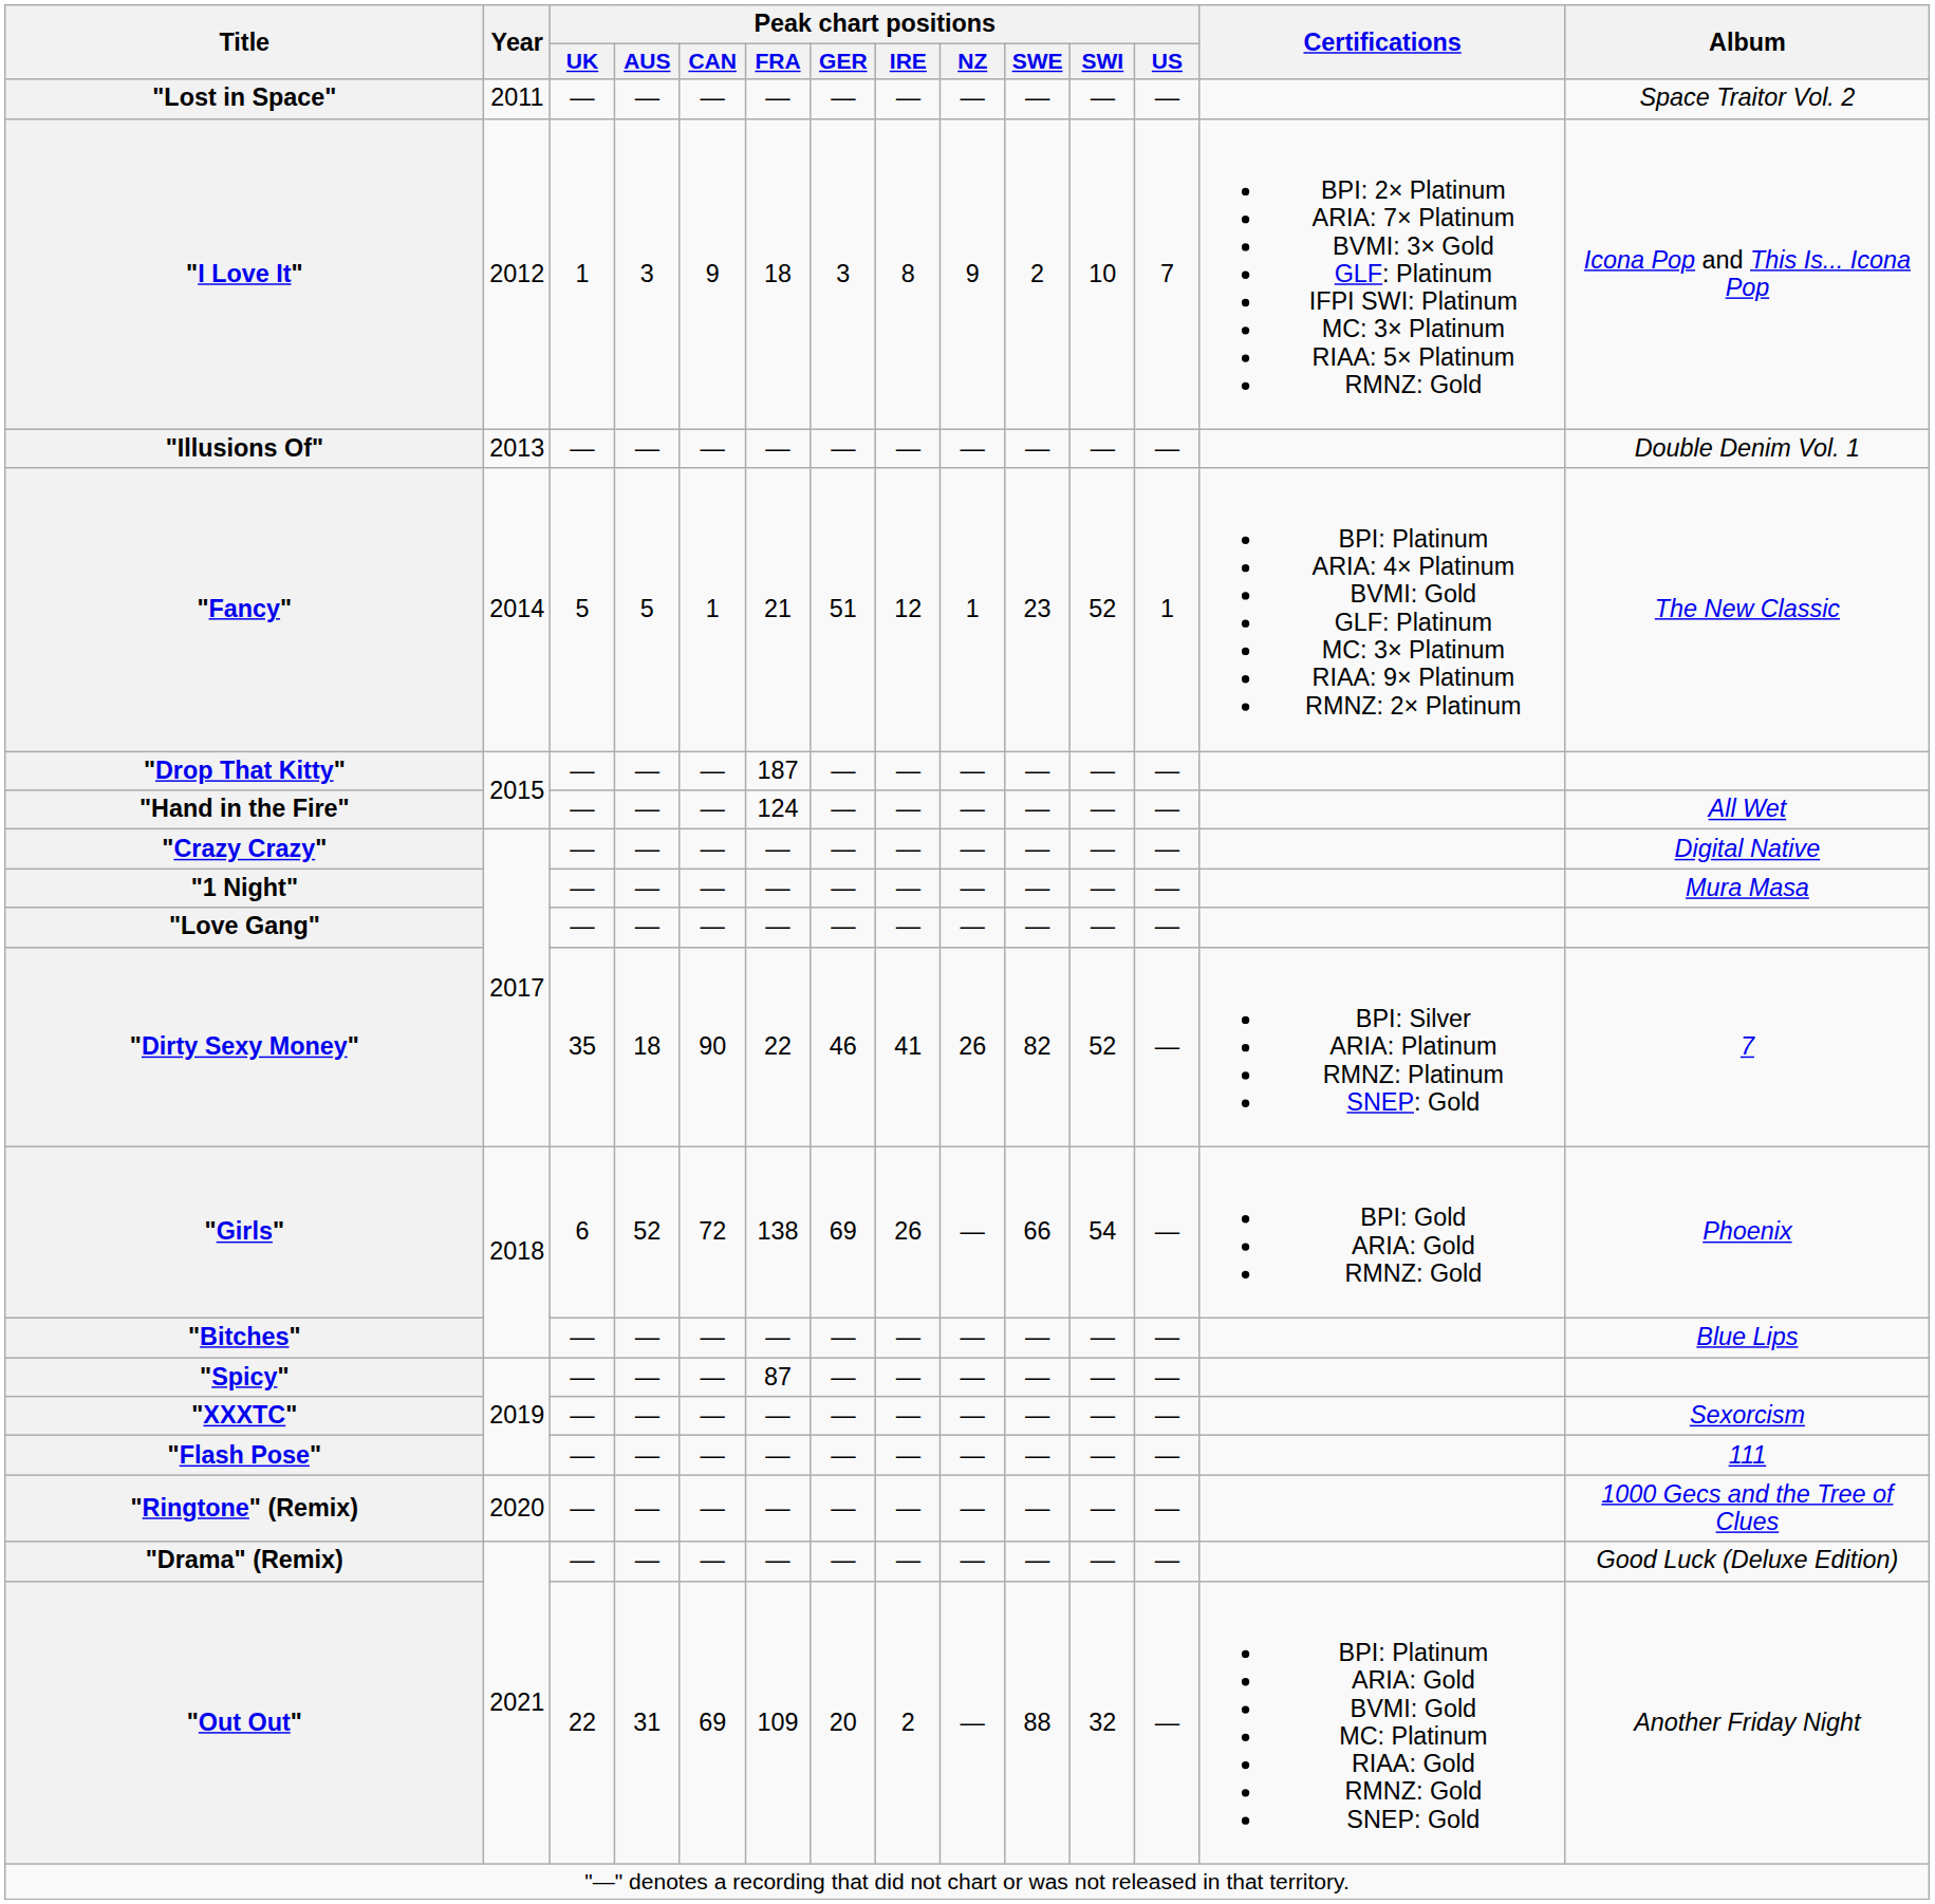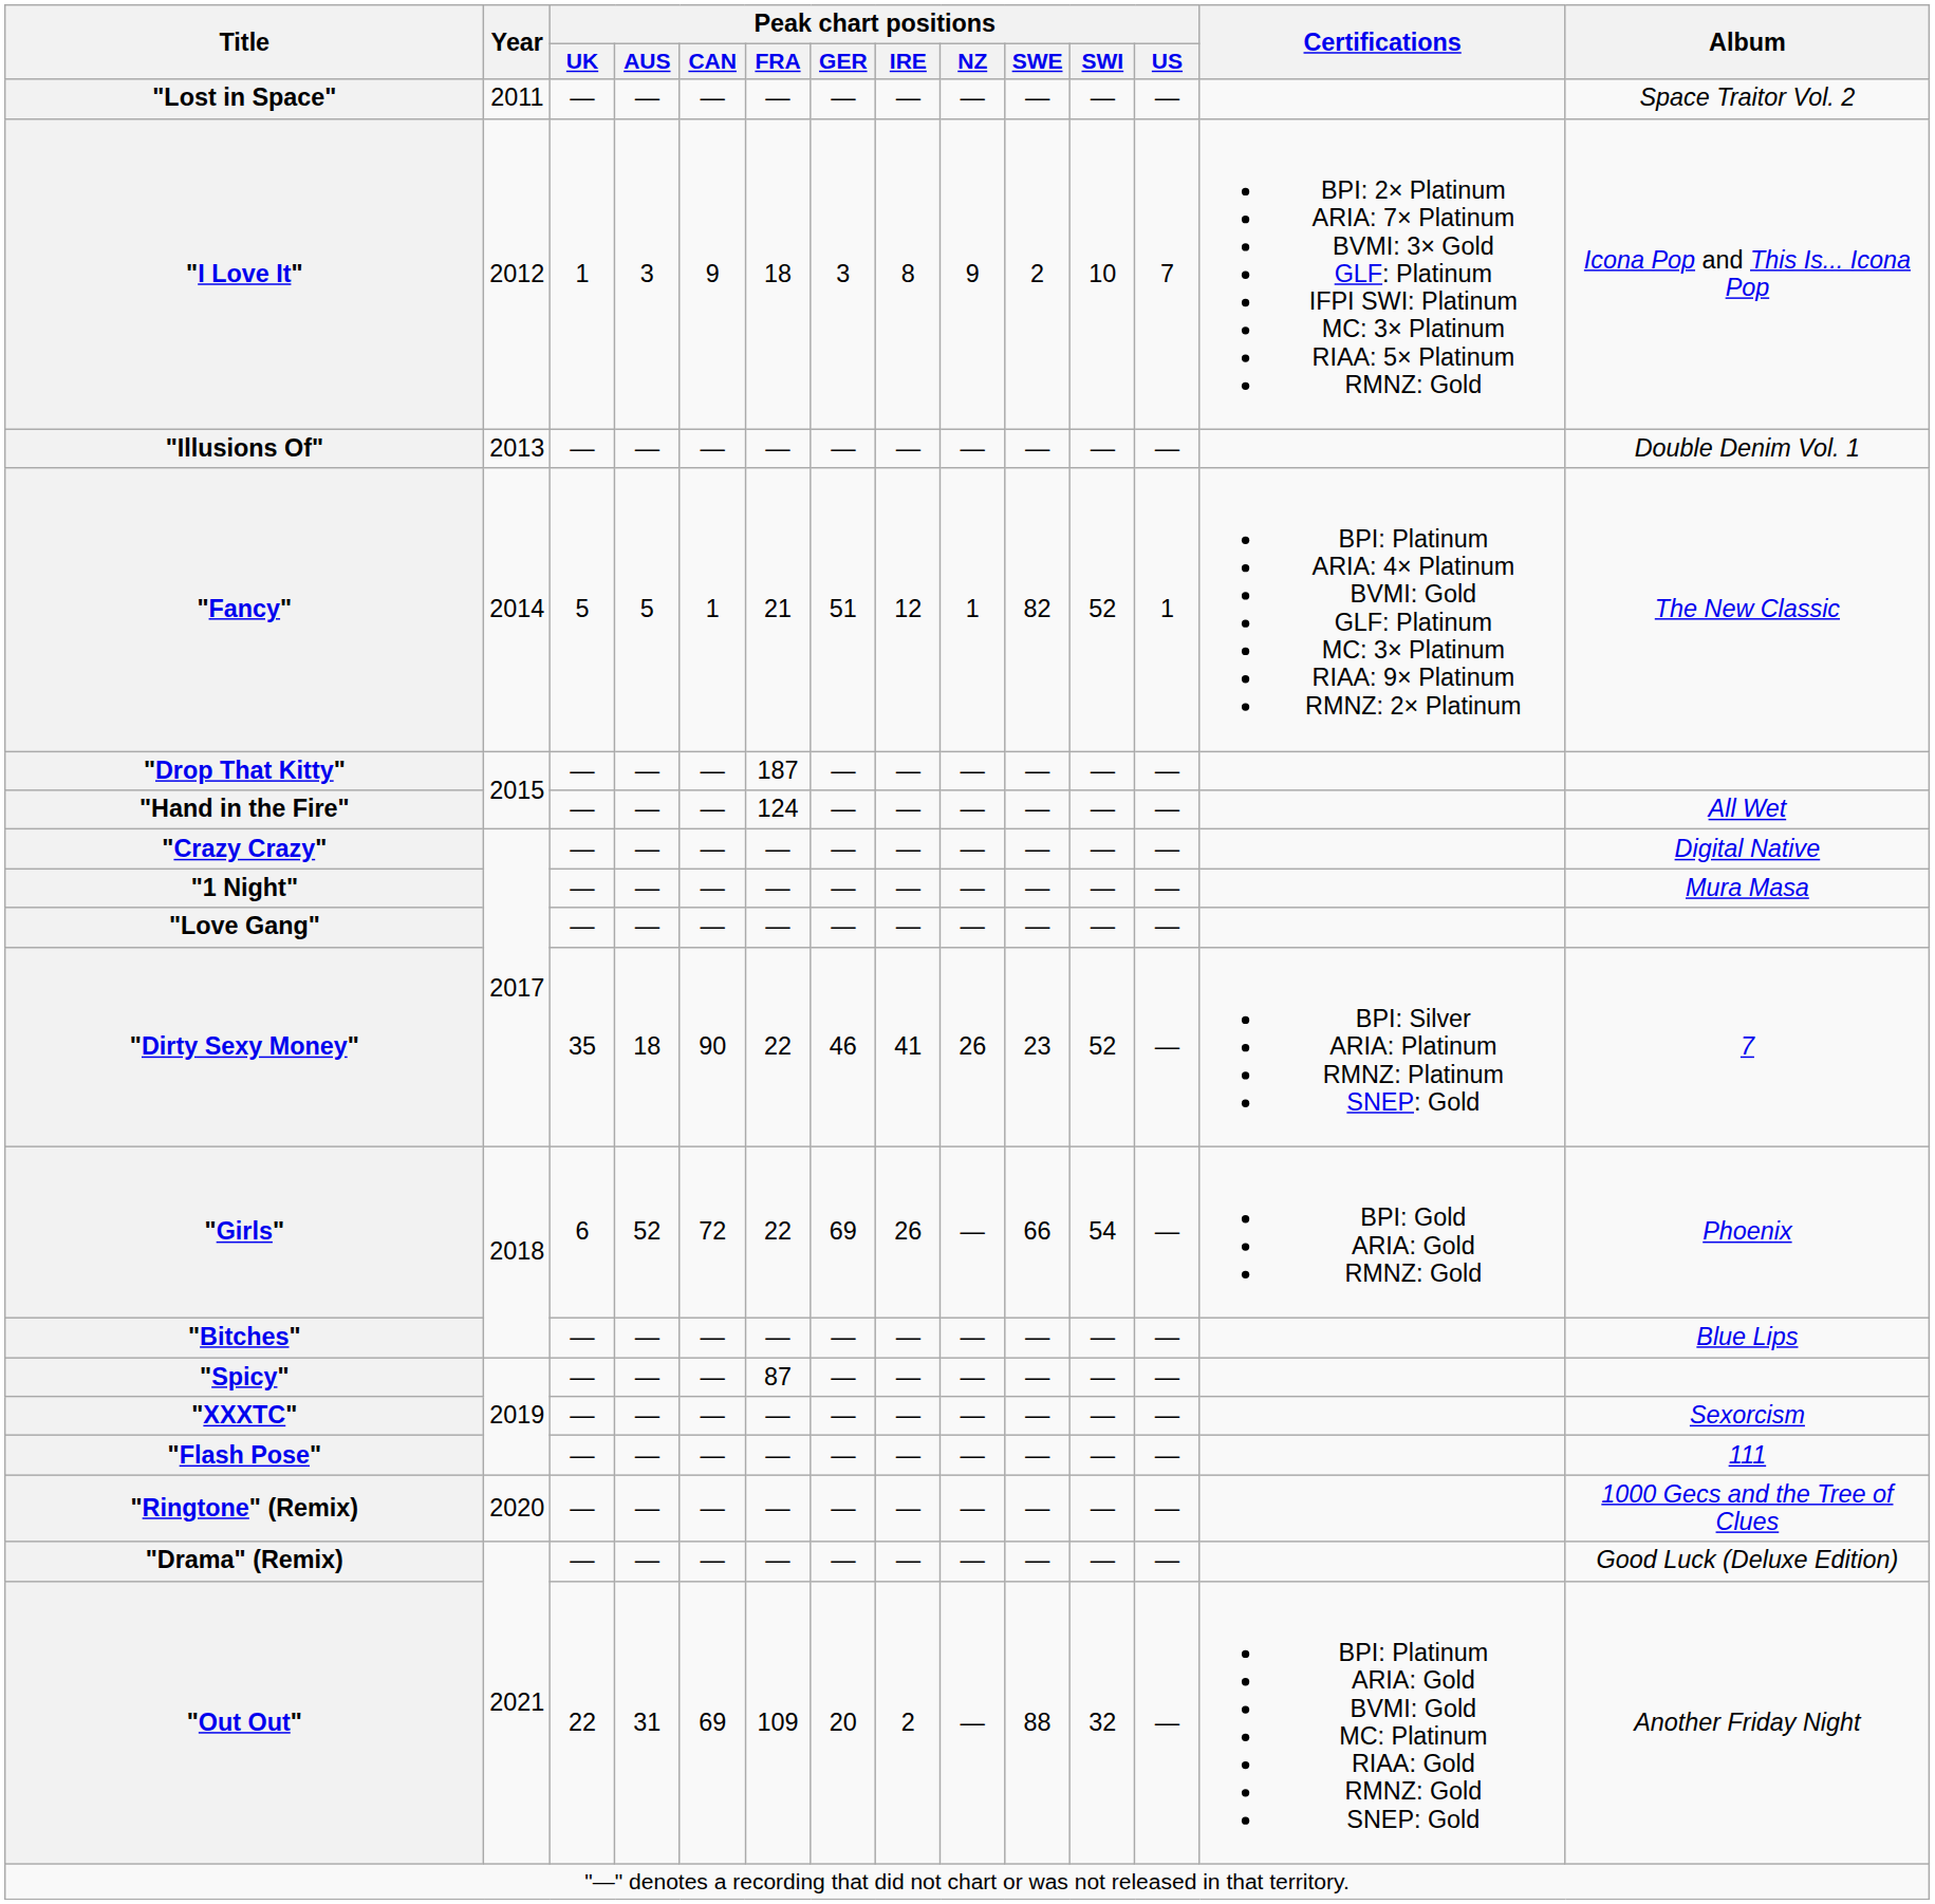"Fancy" | Peak chart positions / SWE: 23 -> 82
"Dirty Sexy Money" | Peak chart positions / SWE: 82 -> 23
"Girls" | Peak chart positions / FRA: 138 -> 22
